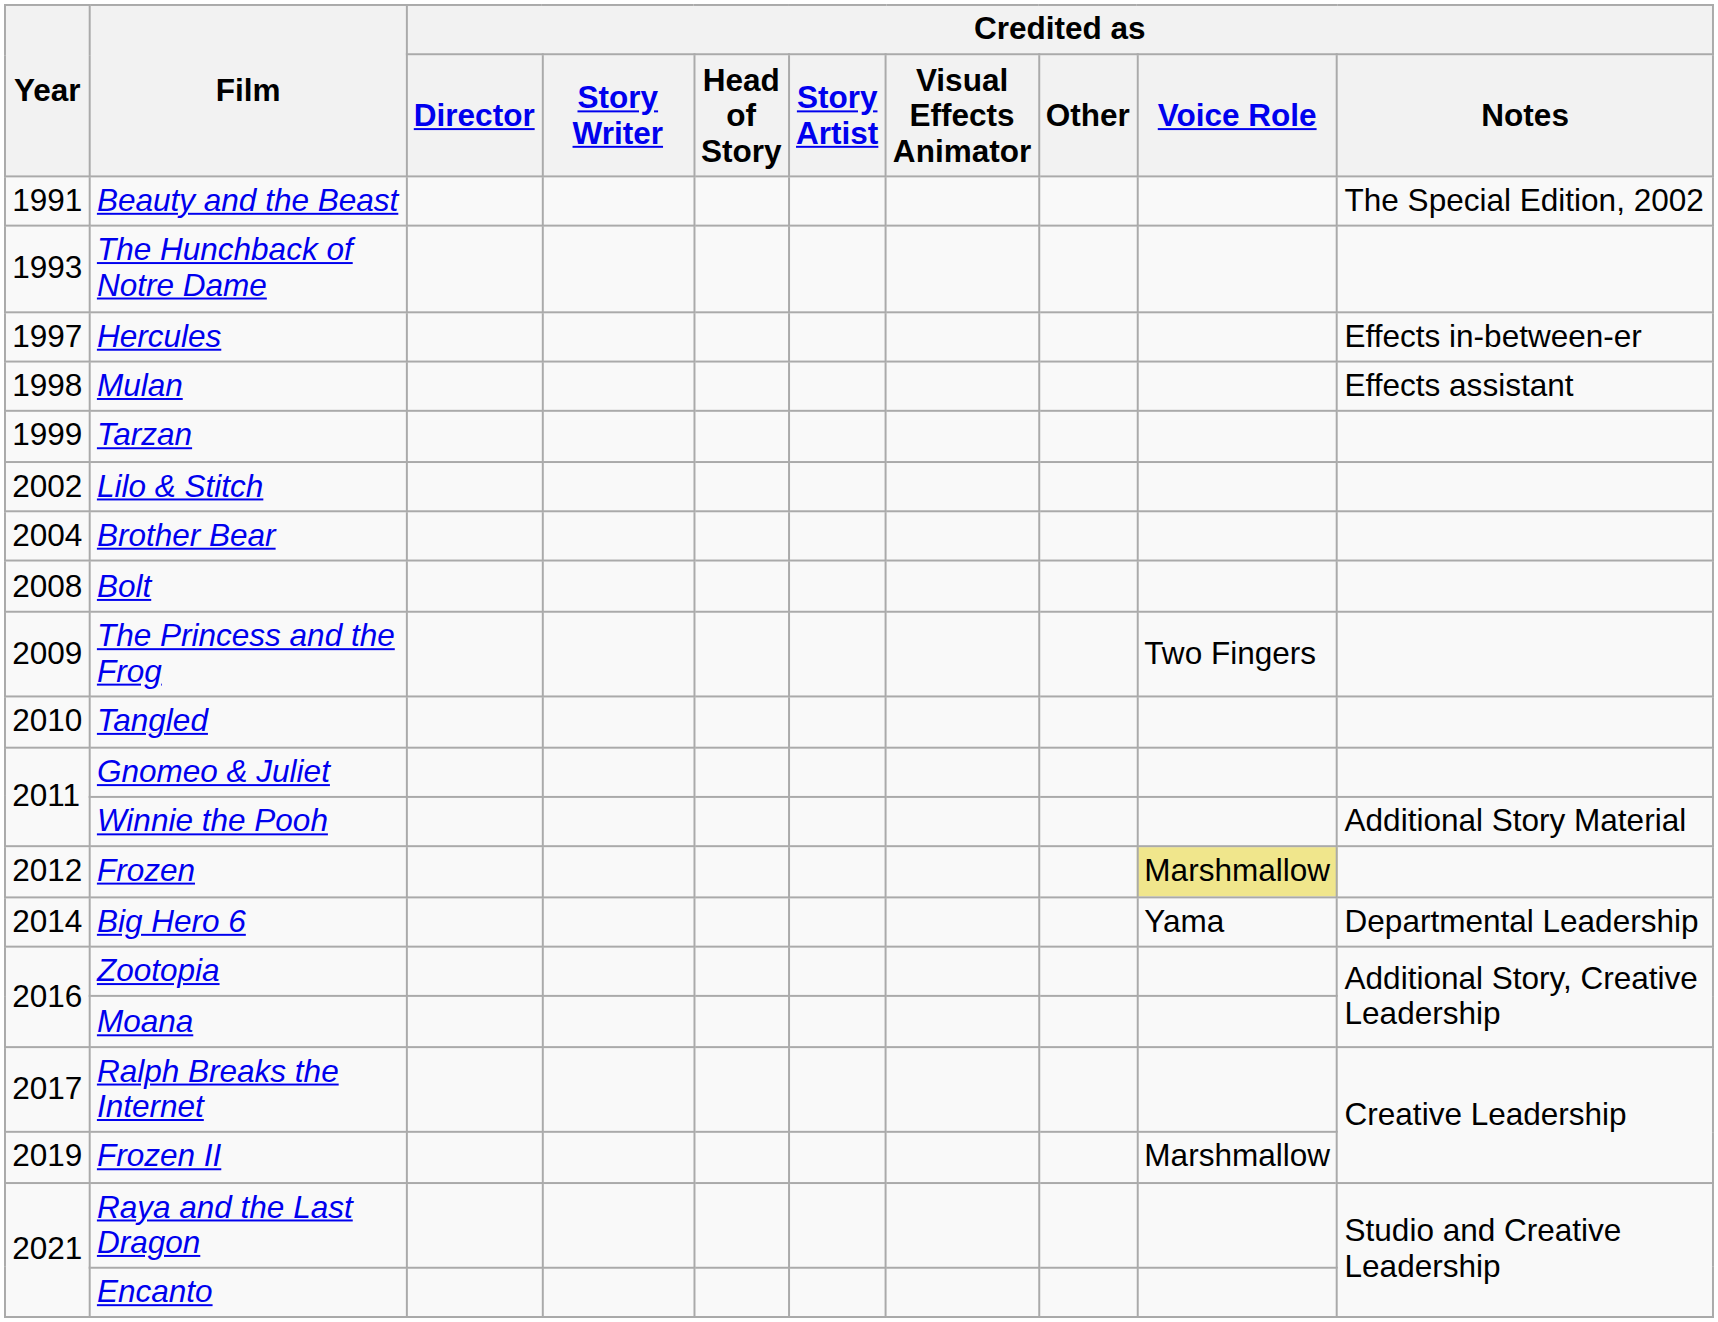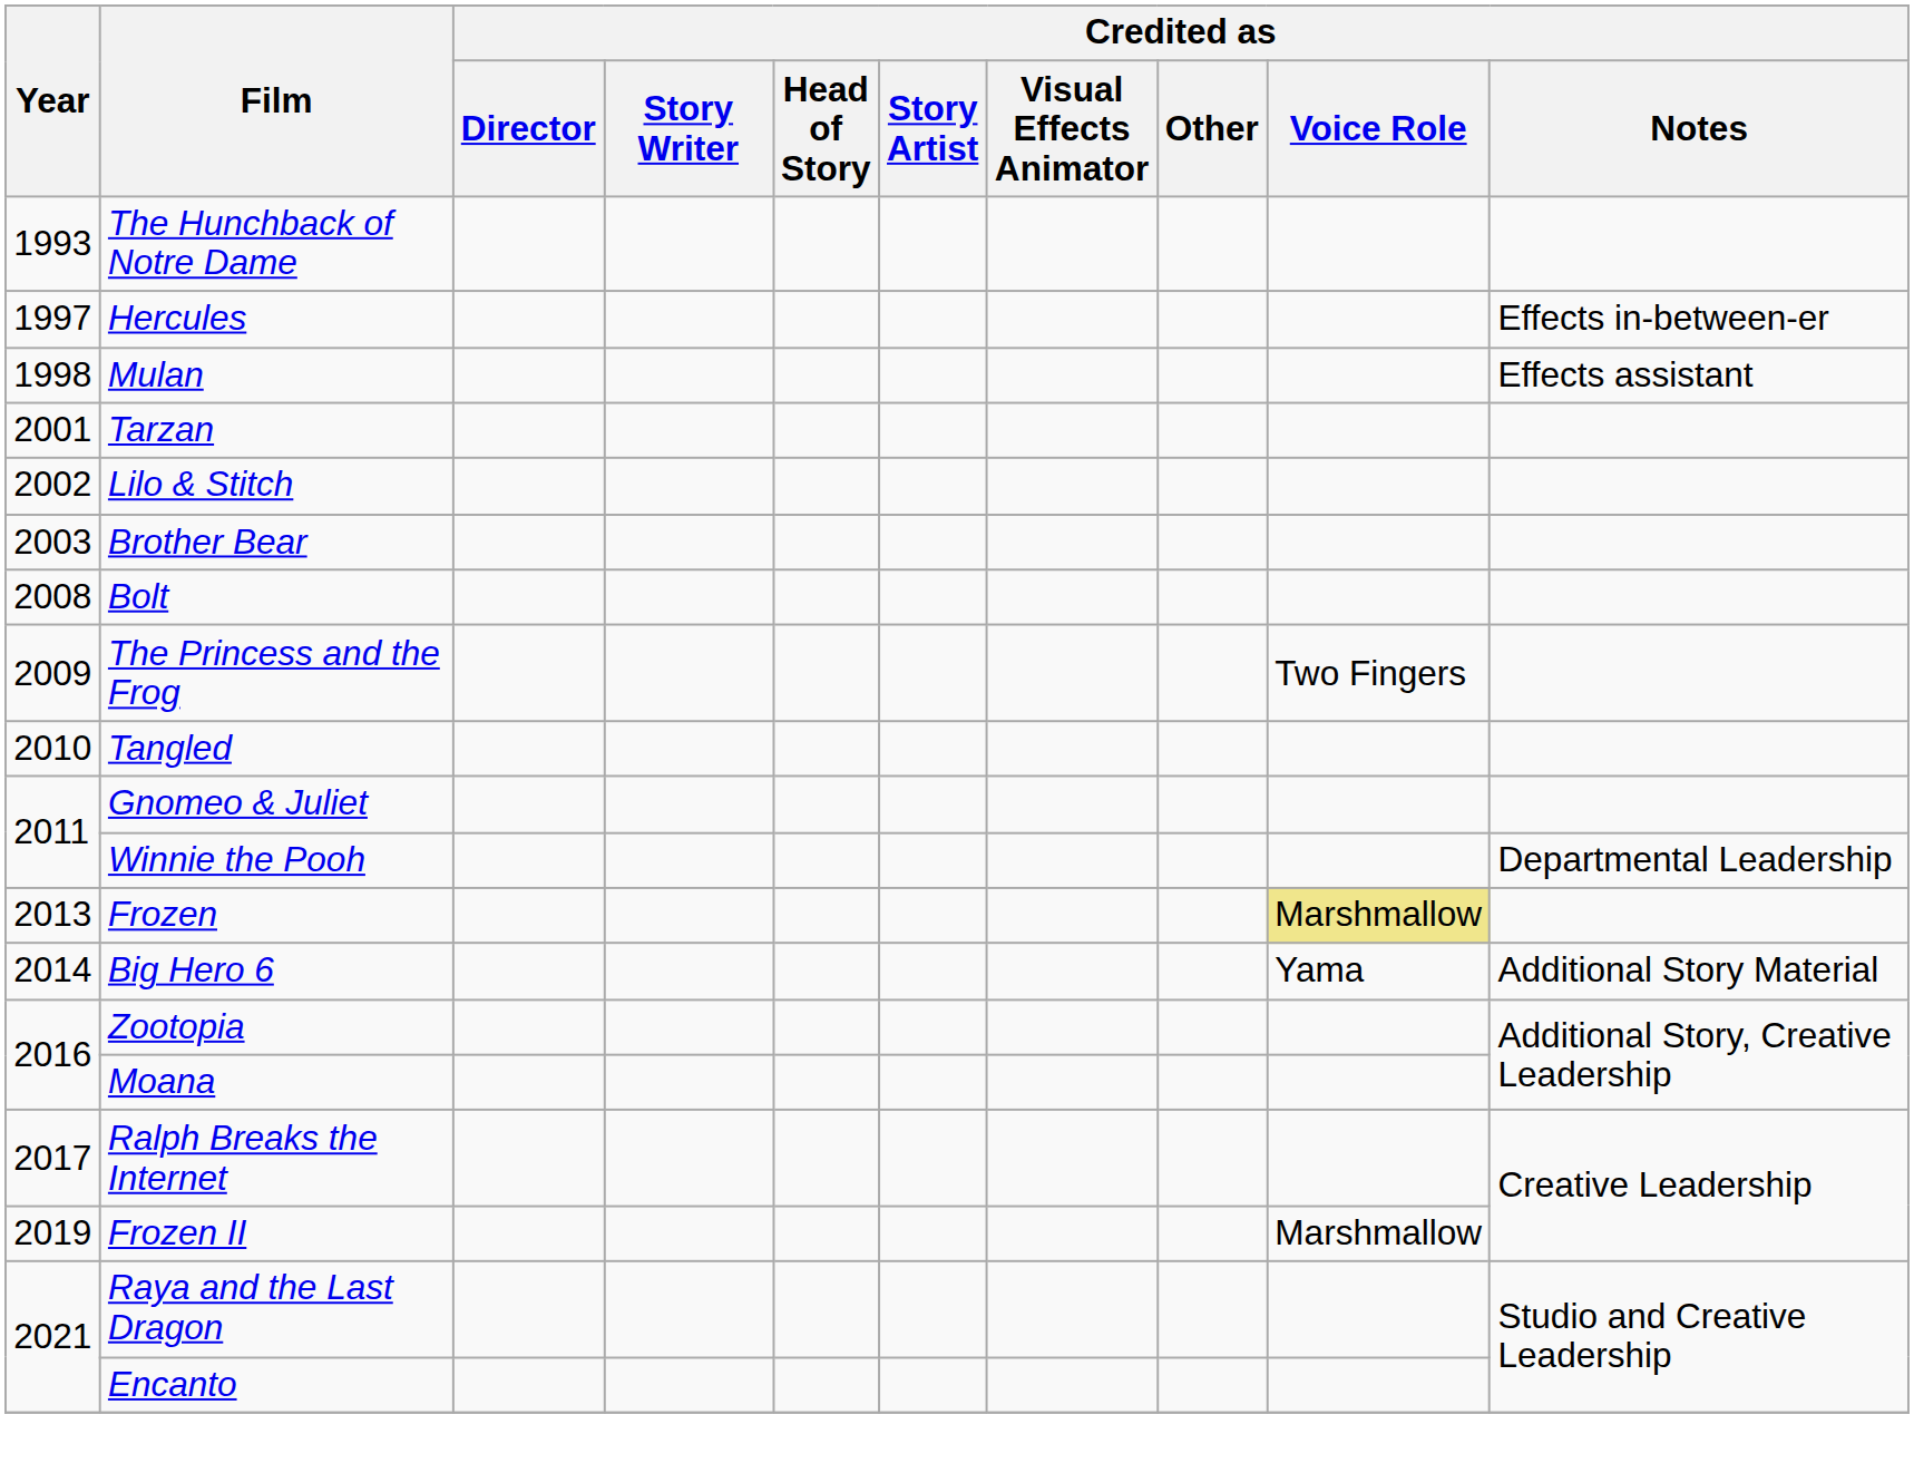- row: 1991 | Beauty and the Beast | The Special Edition, 2002
Tarzan | Year: 1999 -> 2001
Brother Bear | Year: 2004 -> 2003
Winnie the Pooh | Credited as / Notes: Additional Story Material -> Departmental Leadership
Frozen | Year: 2012 -> 2013
Big Hero 6 | Credited as / Notes: Departmental Leadership -> Additional Story Material
